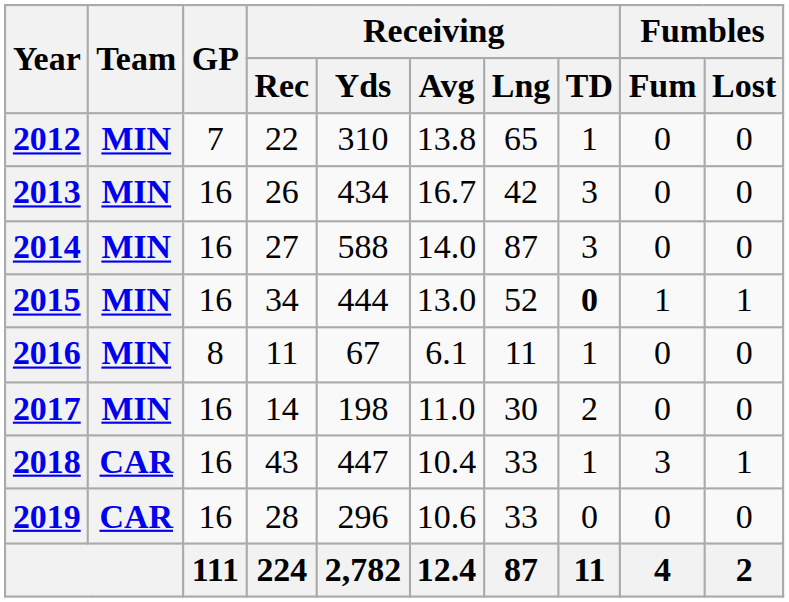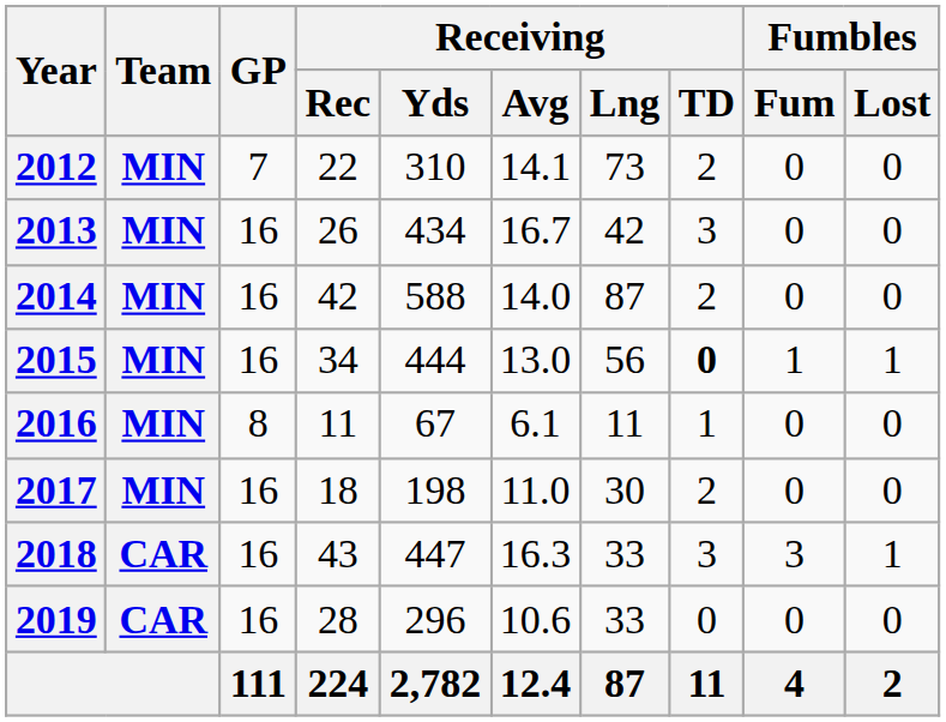2012 | Receiving / Avg: 13.8 -> 14.1
2012 | Receiving / Lng: 65 -> 73
2012 | Receiving / TD: 1 -> 2
2014 | Receiving / Rec: 27 -> 42
2014 | Receiving / TD: 3 -> 2
2015 | Receiving / Lng: 52 -> 56
2017 | Receiving / Rec: 14 -> 18
2018 | Receiving / Avg: 10.4 -> 16.3
2018 | Receiving / TD: 1 -> 3
